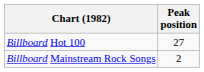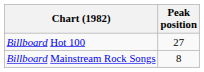Billboard Mainstream Rock Songs | Peak position: 2 -> 8
